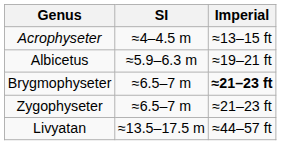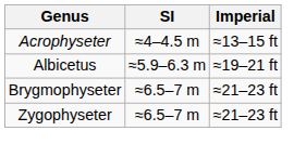Brygmophyseter | Imperial: bold -> normal
- row: Livyatan | ≈13.5–17.5 m | ≈44–57 ft
